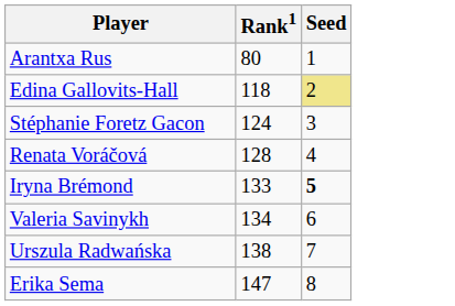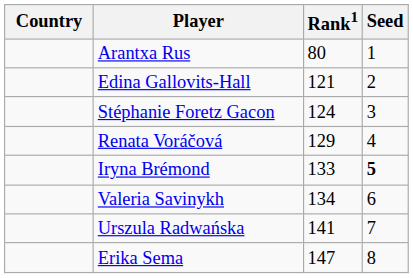+ column: Country
Edina Gallovits-Hall | Rank1: 118 -> 121
Edina Gallovits-Hall | Seed: khaki background -> no background
Renata Voráčová | Rank1: 128 -> 129
Urszula Radwańska | Rank1: 138 -> 141
